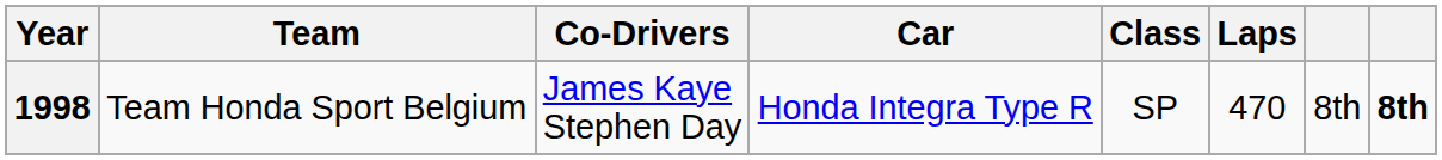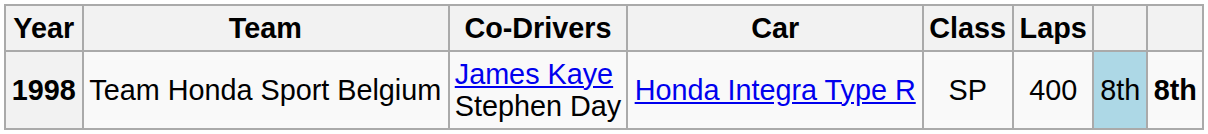1998 | Laps: 470 -> 400
1998 | column 7: no background -> lightblue background
